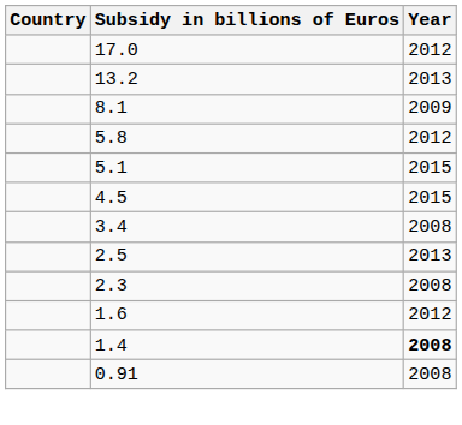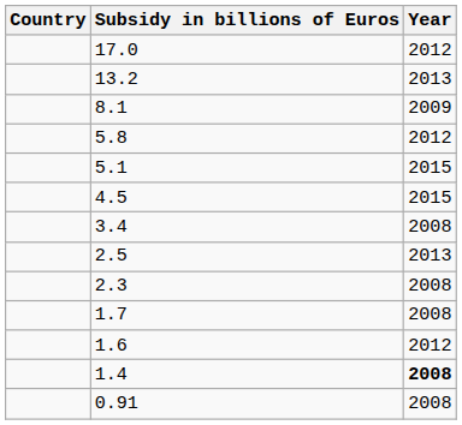+ row: 1.7 | 2008
